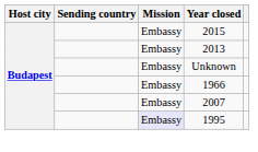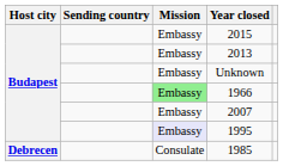1966 | Mission: no background -> lightgreen background
+ row: Debrecen | Consulate | 1985
